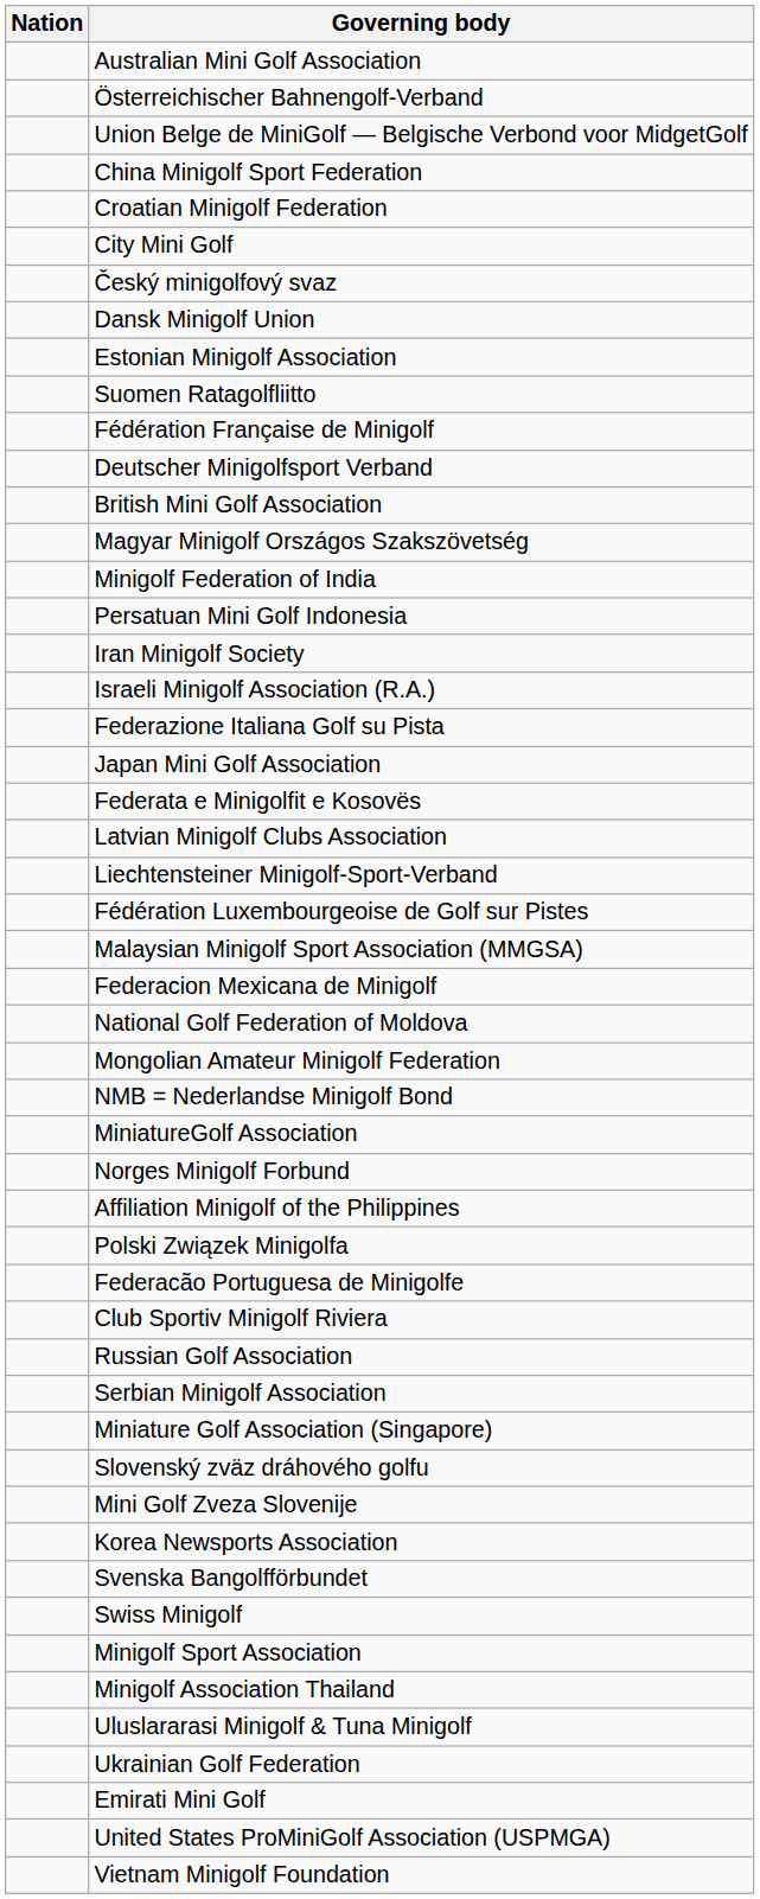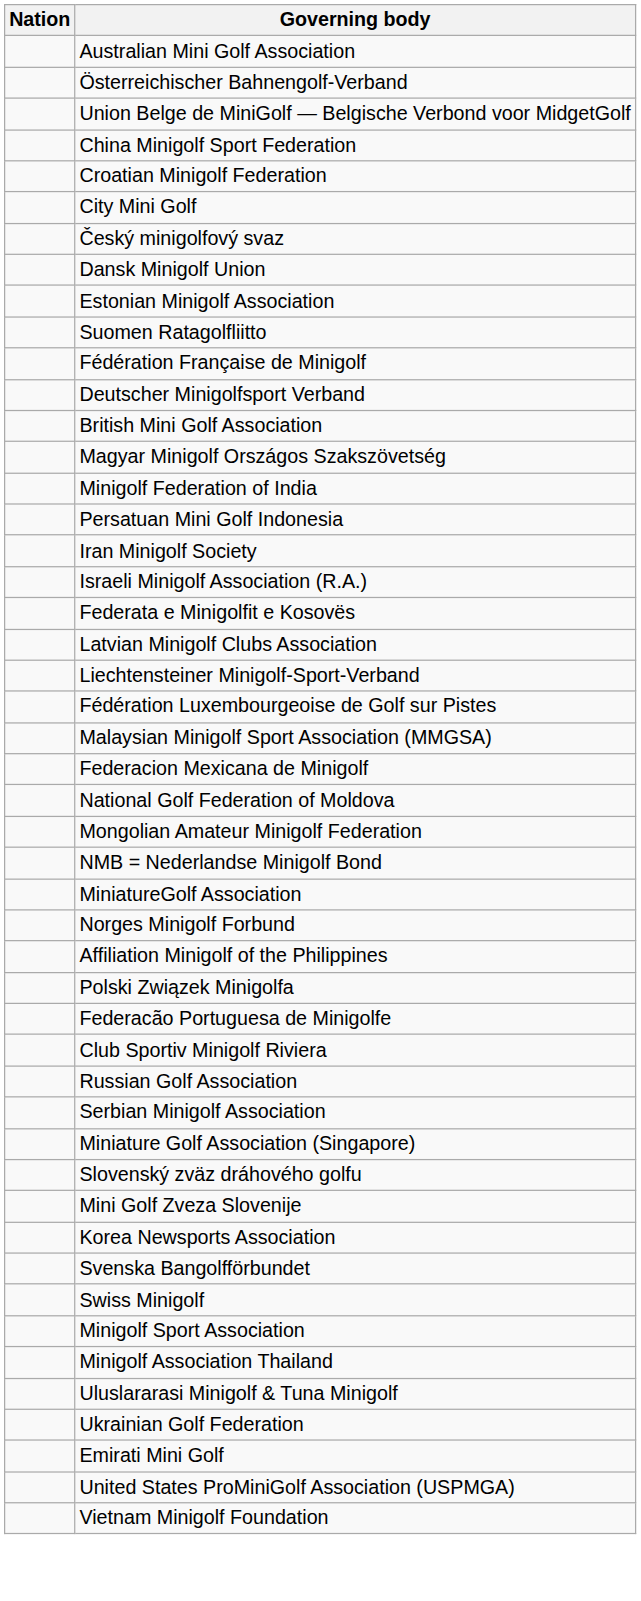- row: Federazione Italiana Golf su Pista
- row: Japan Mini Golf Association
